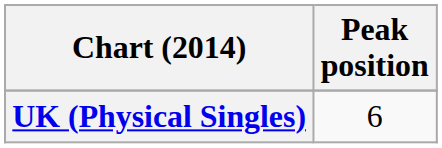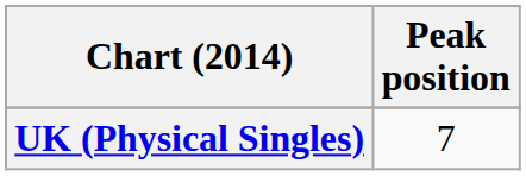UK (Physical Singles) | Peak position: 6 -> 7
